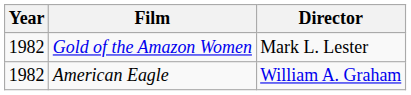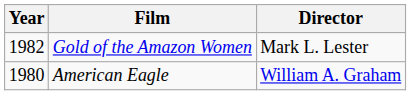American Eagle | Year: 1982 -> 1980
